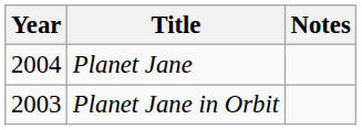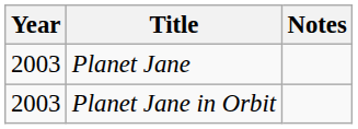Planet Jane | Year: 2004 -> 2003
